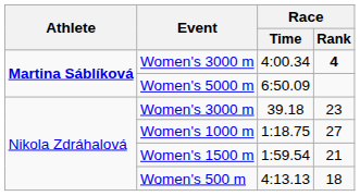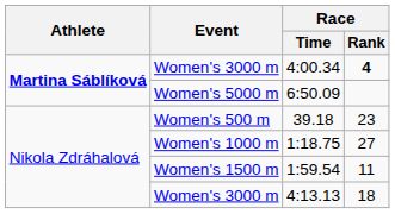39.18 | Event: Women's 3000 m -> Women's 500 m
1:59.54 | Race / Rank: 21 -> 11
4:13.13 | Event: Women's 500 m -> Women's 3000 m
